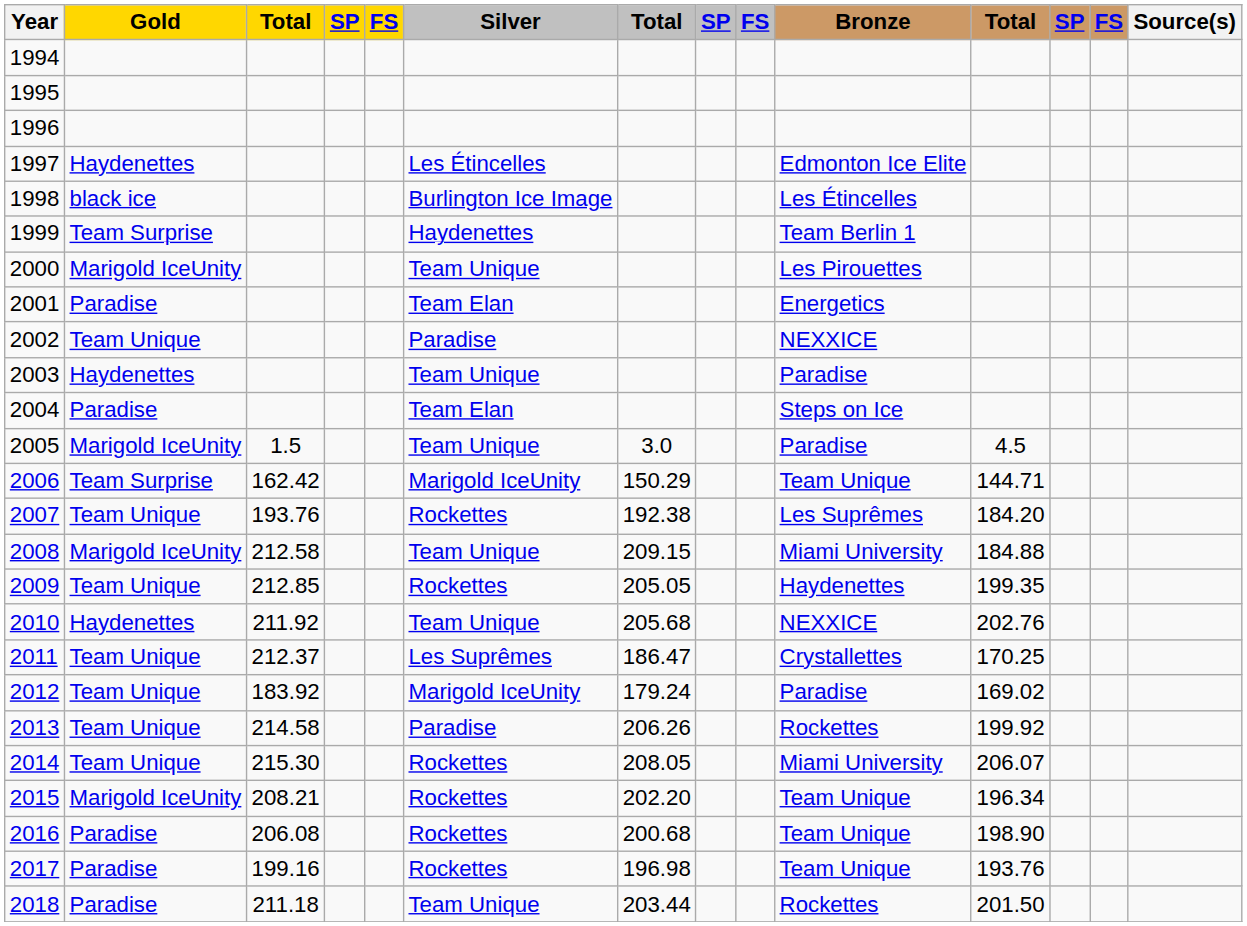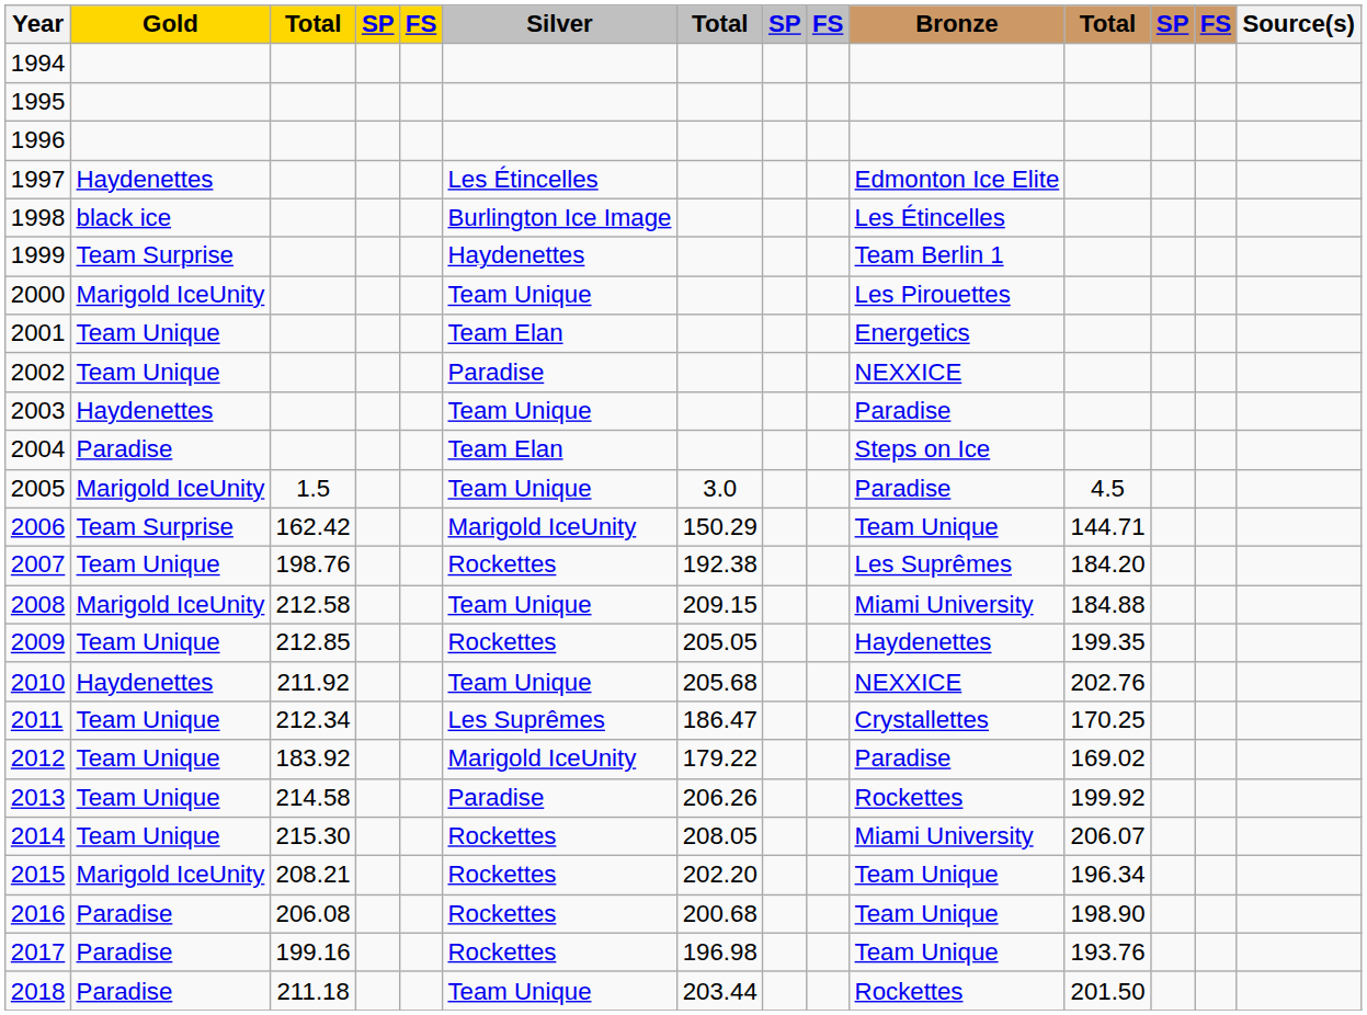2001 | Gold: Paradise -> Team Unique
2007 | column 3: 193.76 -> 198.76
2011 | column 3: 212.37 -> 212.34
2012 | column 7: 179.24 -> 179.22
